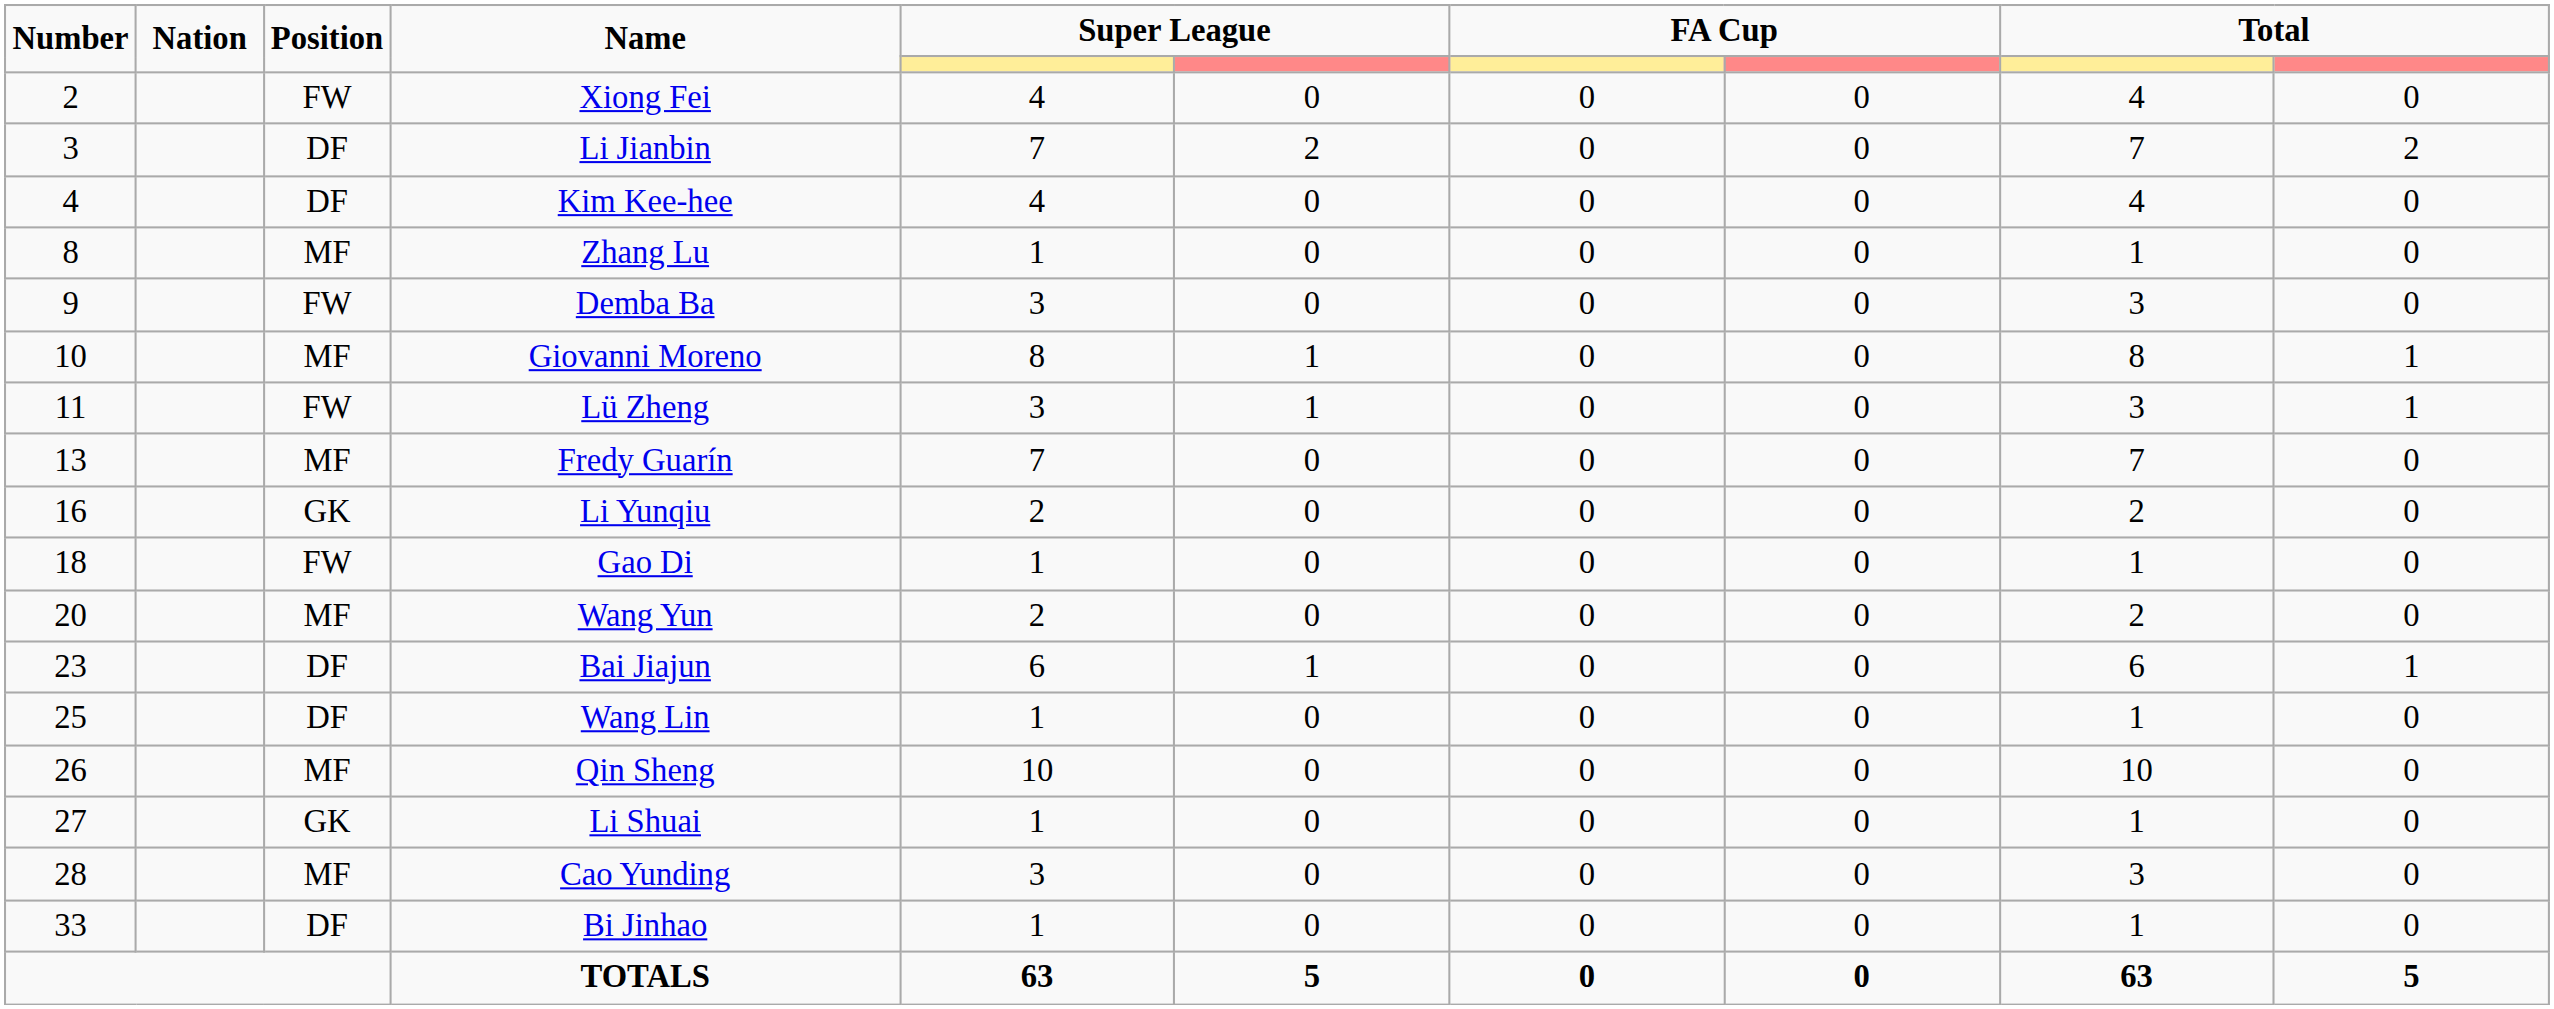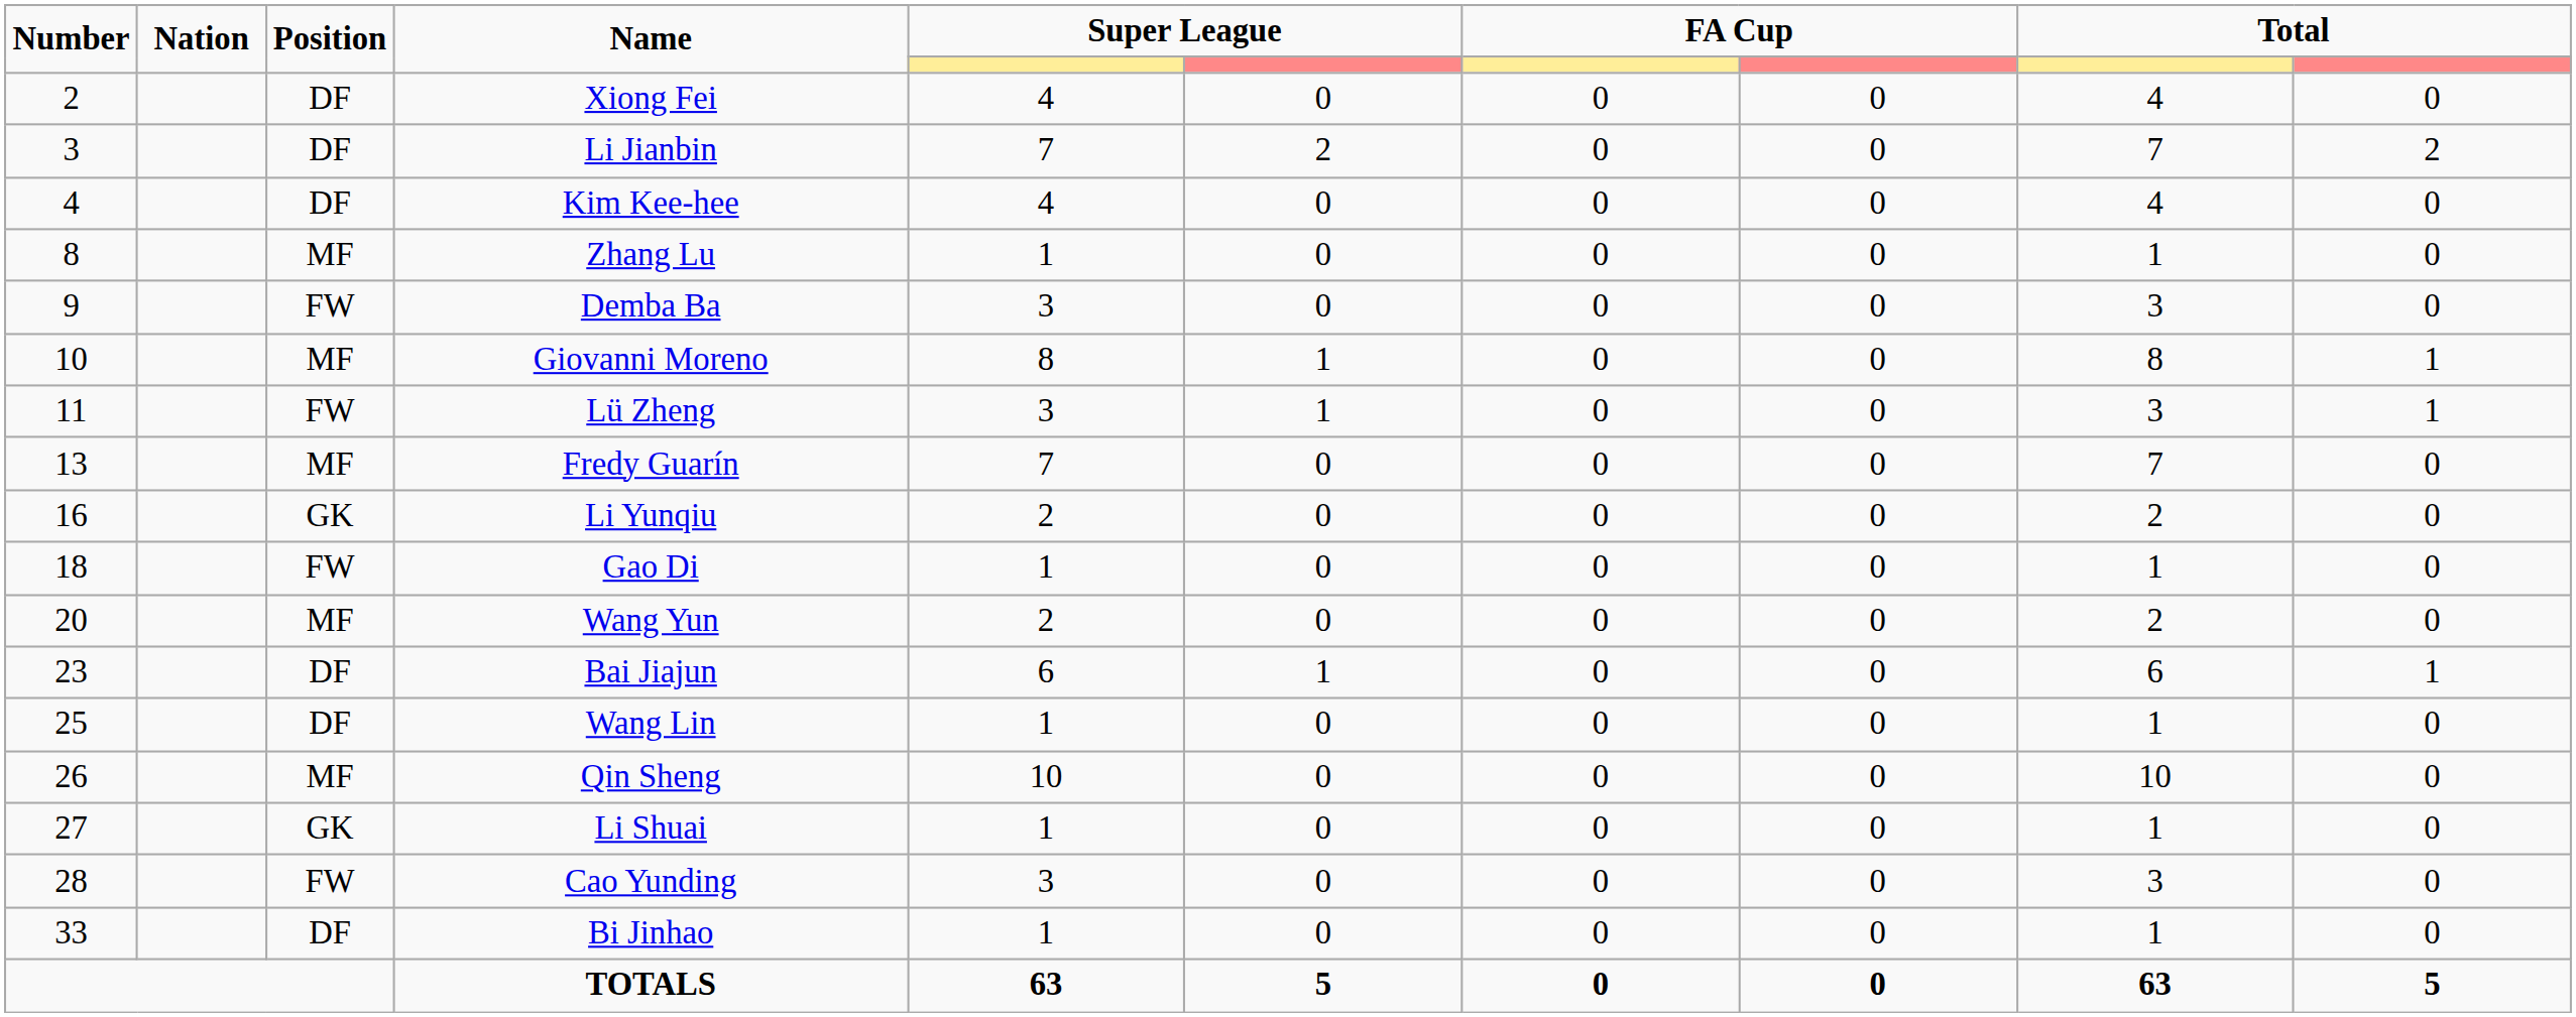Xiong Fei | Position: FW -> DF
Cao Yunding | Position: MF -> FW
